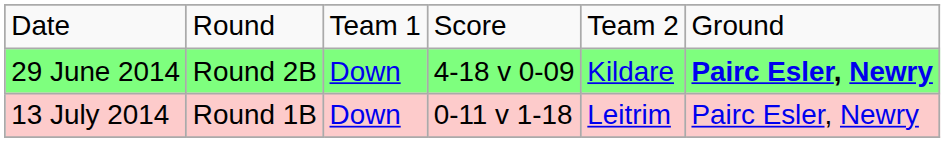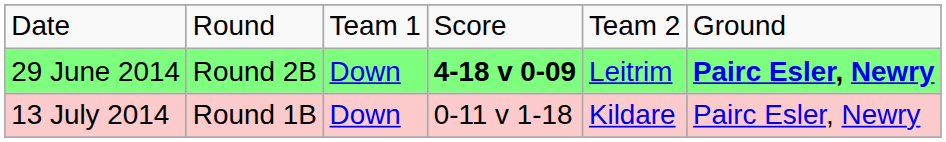29 June 2014 | column 4: normal -> bold
29 June 2014 | column 5: Kildare -> Leitrim
13 July 2014 | column 5: Leitrim -> Kildare
